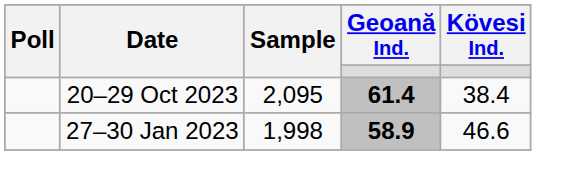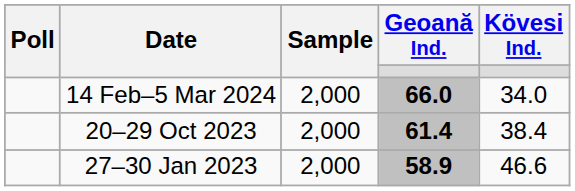+ row: 14 Feb–5 Mar 2024 | 2,000 | 66.0 | 34.0
20–29 Oct 2023 | Sample: 2,095 -> 2,000
27–30 Jan 2023 | Sample: 1,998 -> 2,000
